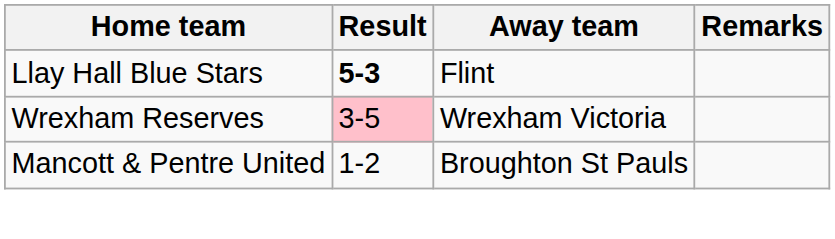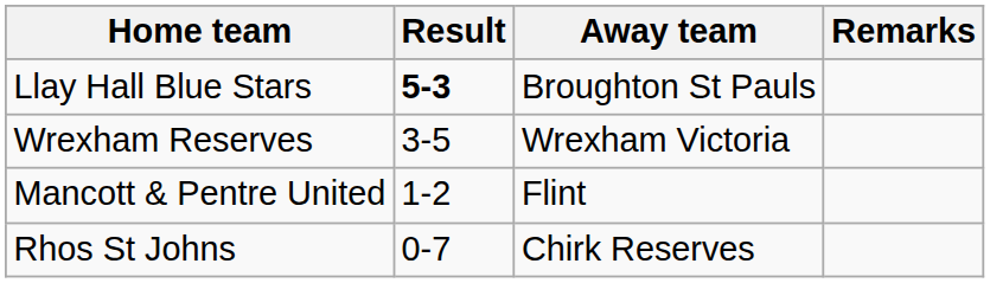Llay Hall Blue Stars | Away team: Flint -> Broughton St Pauls
Wrexham Reserves | Result: pink background -> no background
Mancott & Pentre United | Away team: Broughton St Pauls -> Flint
+ row: Rhos St Johns | 0-7 | Chirk Reserves
